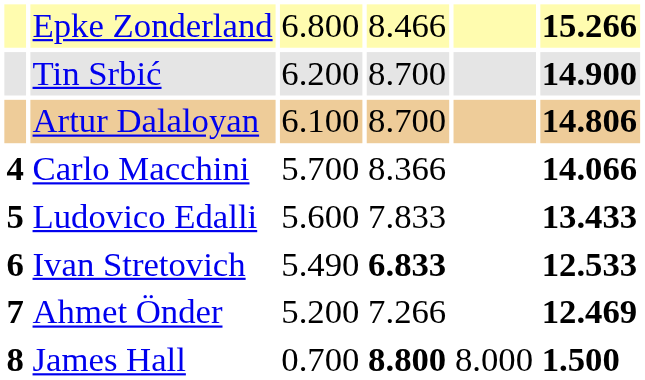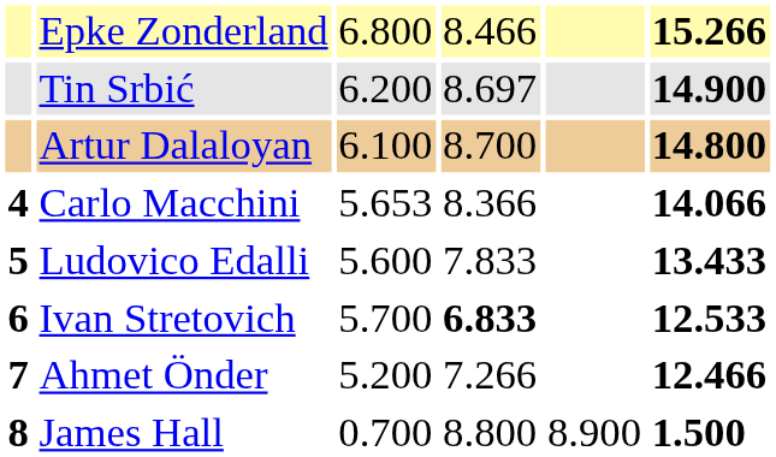Tin Srbić | column 4: 8.700 -> 8.697
Artur Dalaloyan | column 6: 14.806 -> 14.800
Carlo Macchini | column 3: 5.700 -> 5.653
Ivan Stretovich | column 3: 5.490 -> 5.700
Ahmet Önder | column 6: 12.469 -> 12.466
James Hall | column 4: bold -> normal
James Hall | column 5: 8.000 -> 8.900
